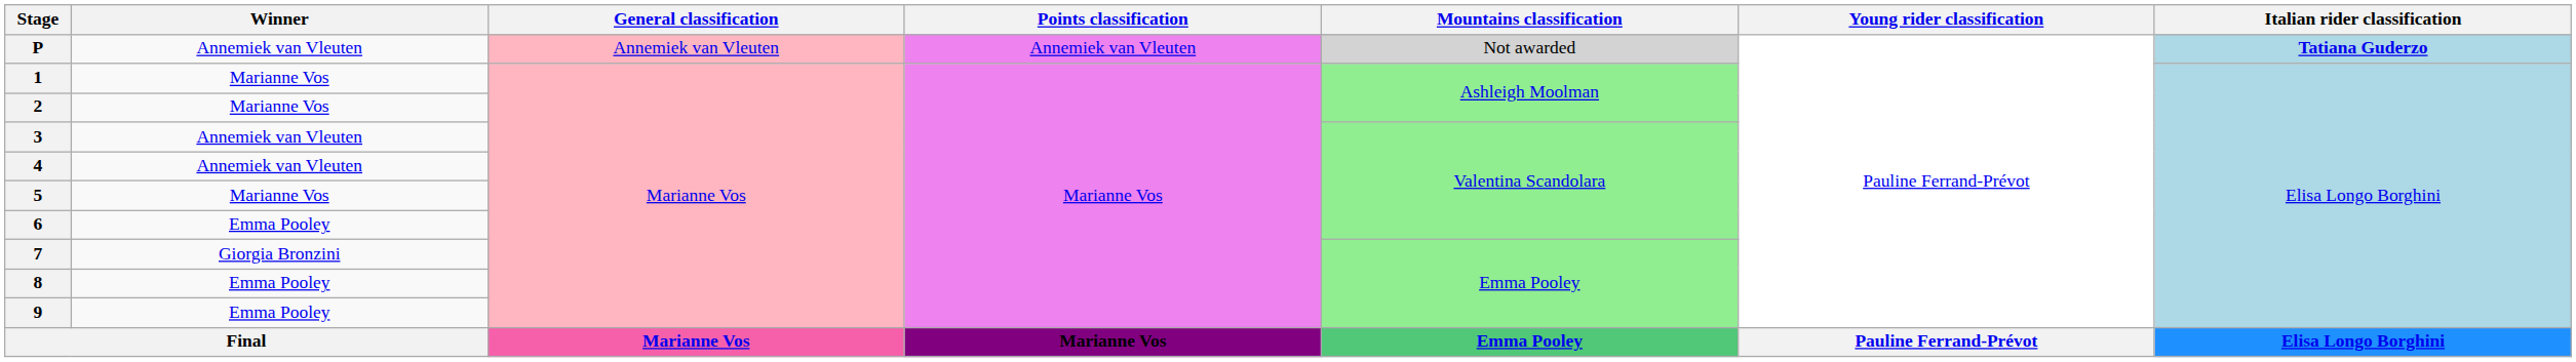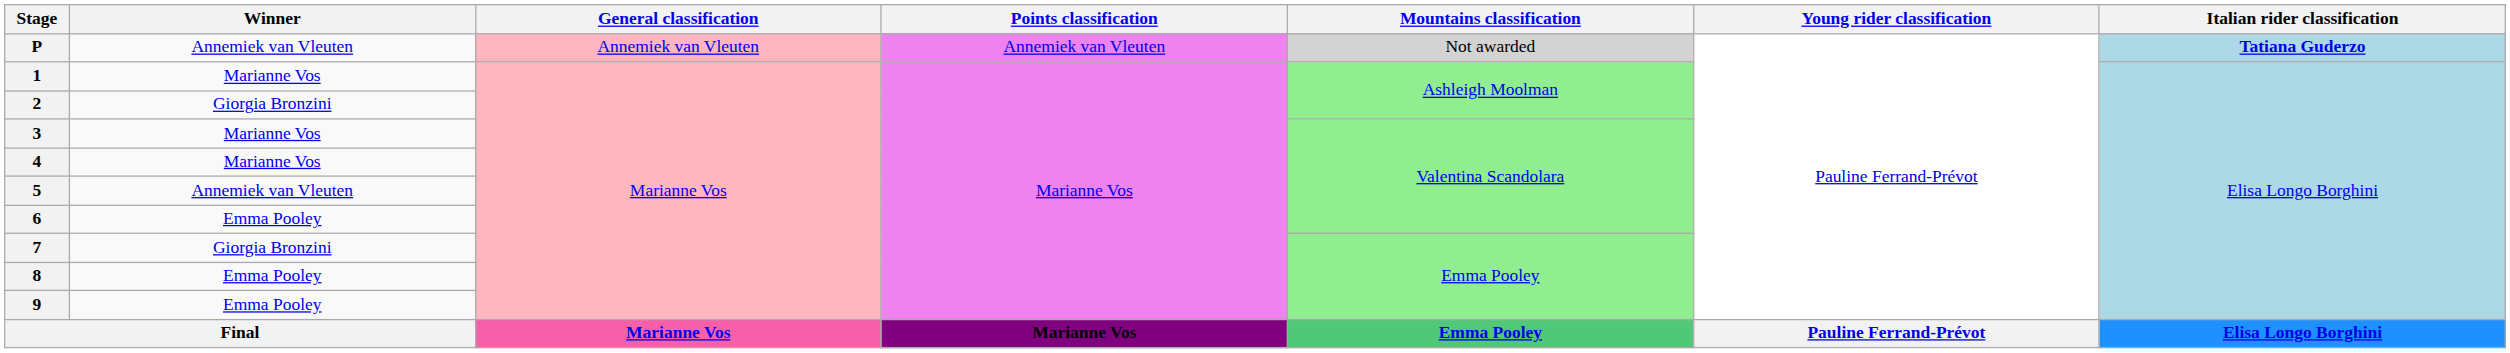2 | Winner: Marianne Vos -> Giorgia Bronzini
3 | Winner: Annemiek van Vleuten -> Marianne Vos
4 | Winner: Annemiek van Vleuten -> Marianne Vos
5 | Winner: Marianne Vos -> Annemiek van Vleuten
